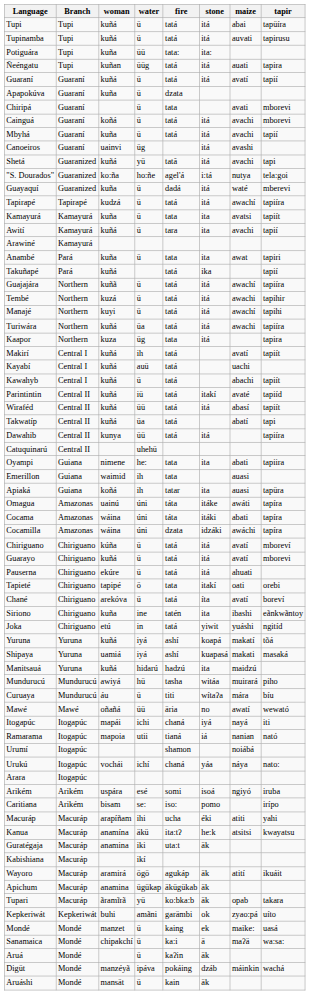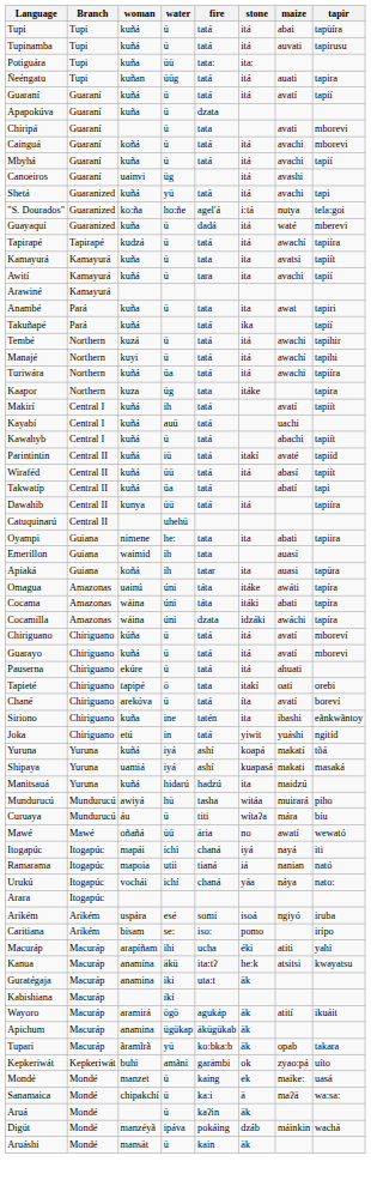- row: Guajajára | Northern | kuñã | ü | tatá | itá | awachí | tapiíra
Kaapor | stone: itá -> itáke
- row: Urumí | Itogapúc | shamon | noiábá
